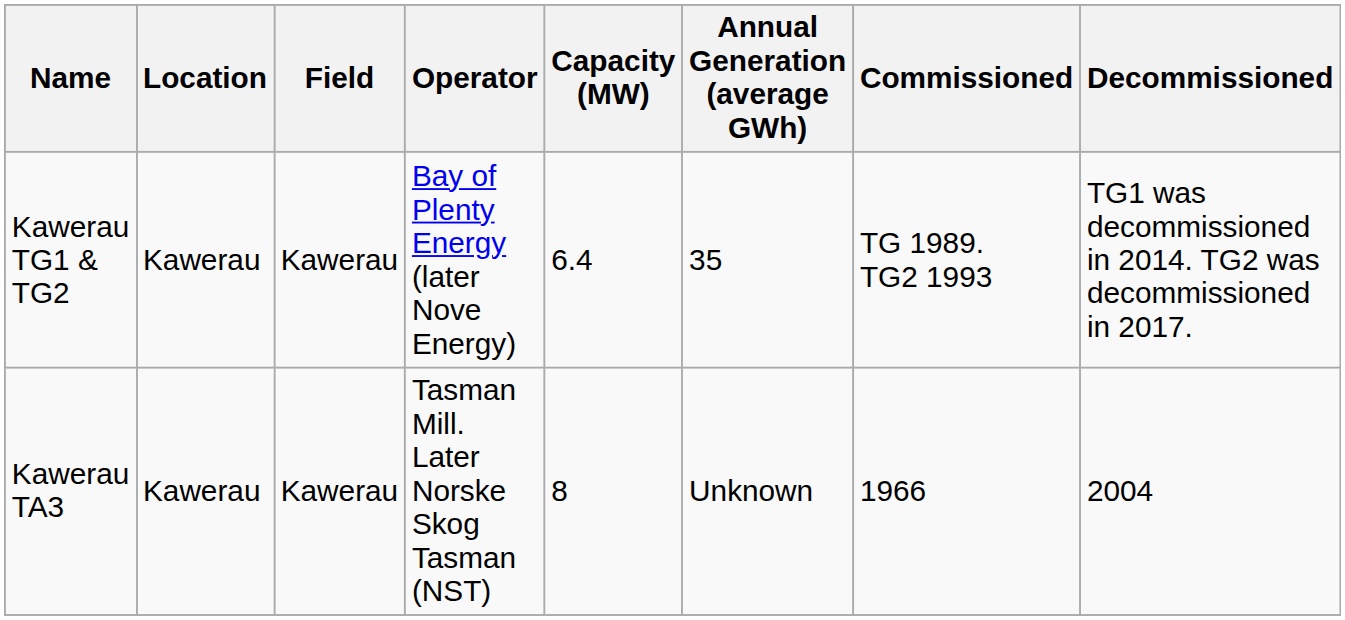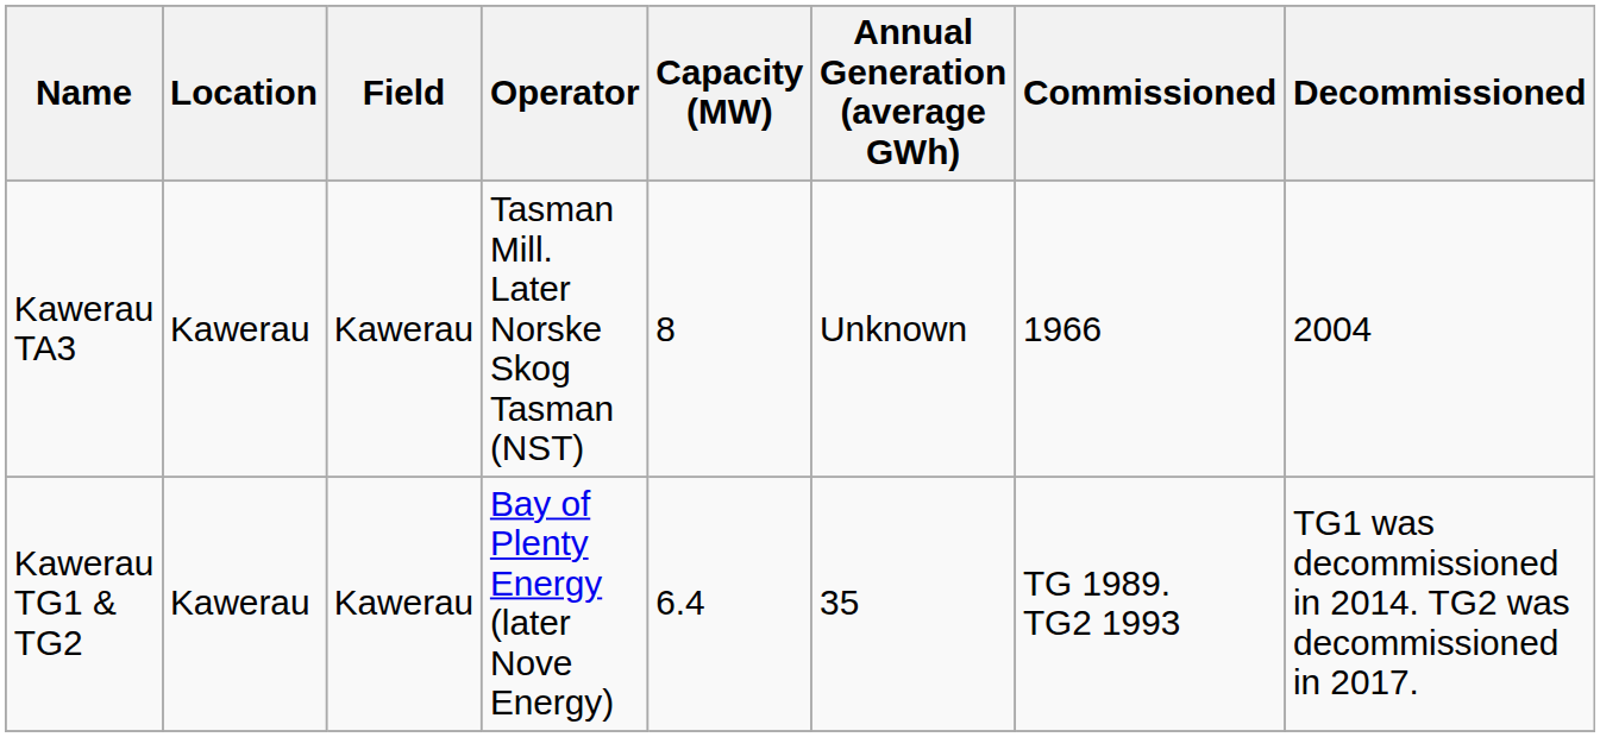rows swapped: Kawerau TA3 <-> Kawerau TG1 & TG2
